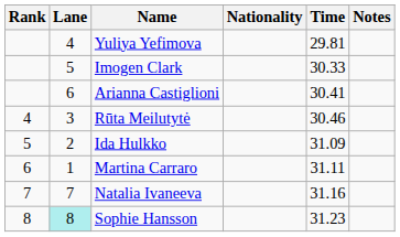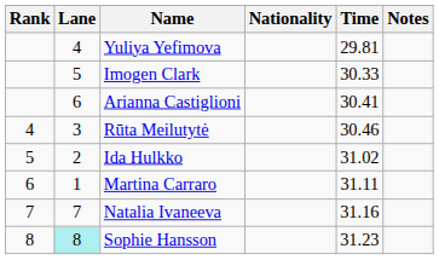Ida Hulkko | Time: 31.09 -> 31.02
